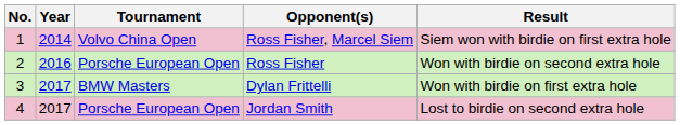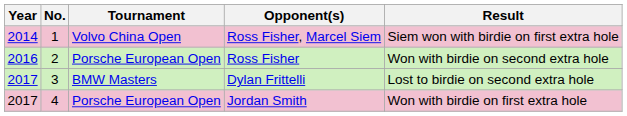columns swapped: No. <-> Year
Dylan Frittelli | Result: Won with birdie on first extra hole -> Lost to birdie on second extra hole
Jordan Smith | Result: Lost to birdie on second extra hole -> Won with birdie on first extra hole
